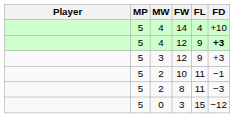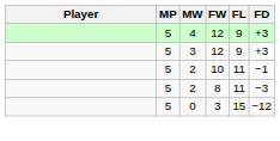- row: 5 | 4 | 14 | 4 | +10
4 / 12 | FD: bold -> normal
